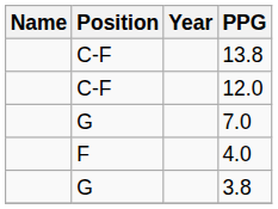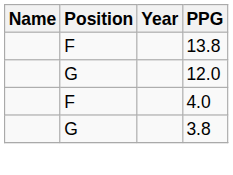13.8 | Position: C-F -> F
12.0 | Position: C-F -> G
- row: G | 7.0
